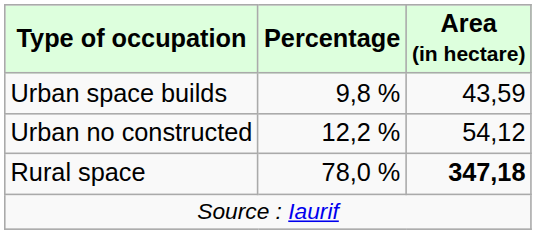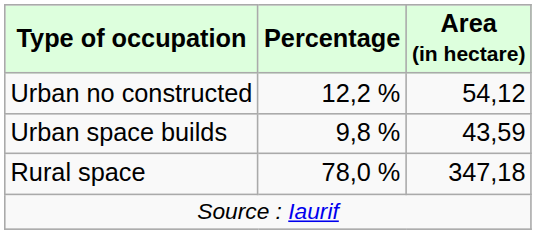rows swapped: Urban space builds <-> Urban no constructed
Rural space | Area (in hectare): bold -> normal
